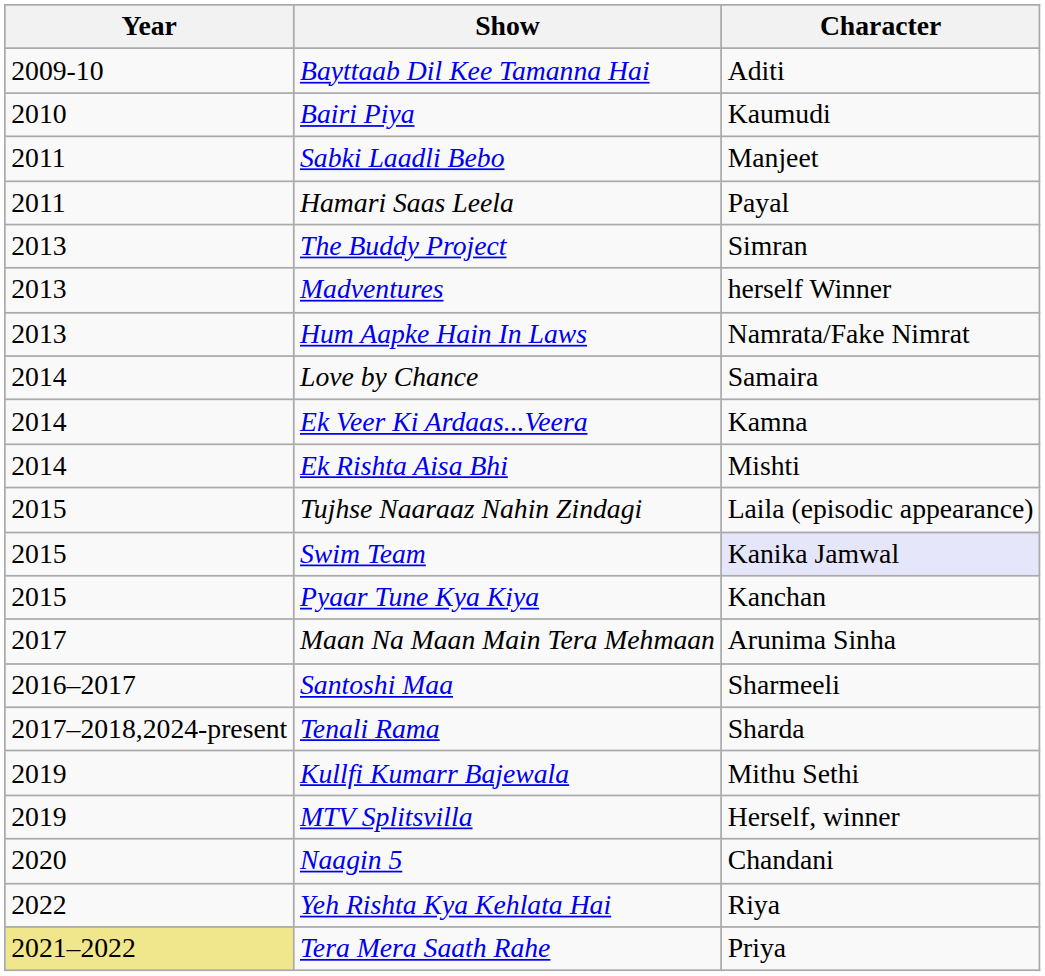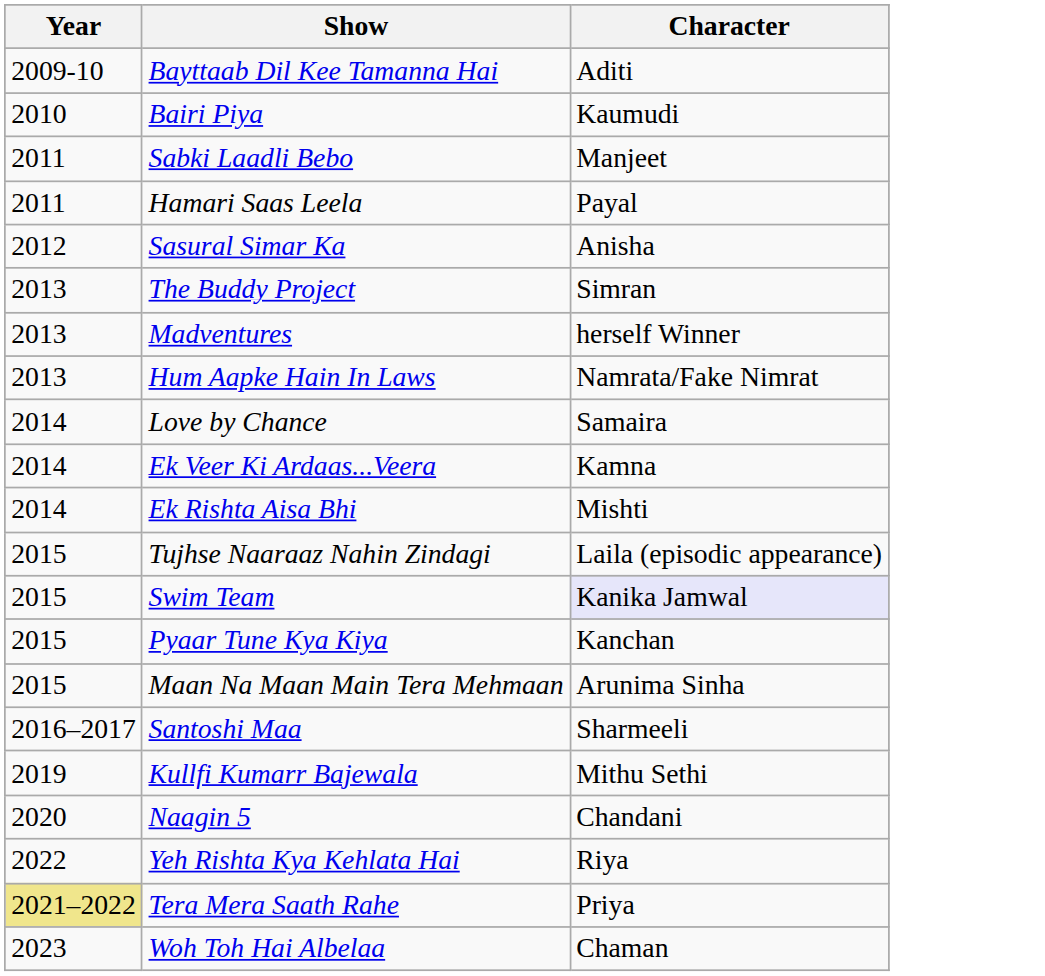+ row: 2012 | Sasural Simar Ka | Anisha
Maan Na Maan Main Tera Mehmaan | Year: 2017 -> 2015
- row: 2017–2018,2024-present | Tenali Rama | Sharda
- row: 2019 | MTV Splitsvilla | Herself, winner
+ row: 2023 | Woh Toh Hai Albelaa | Chaman
